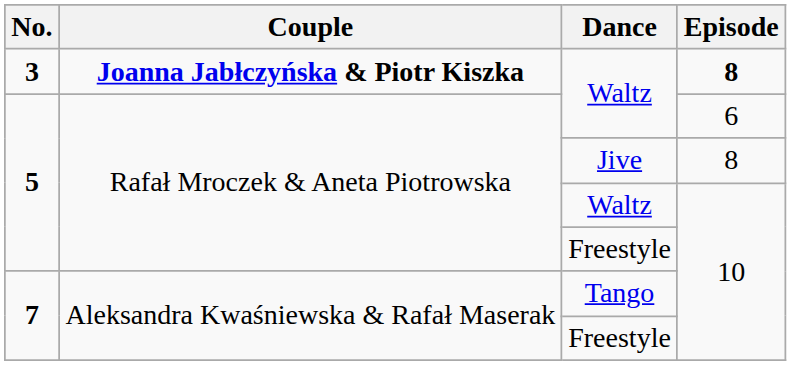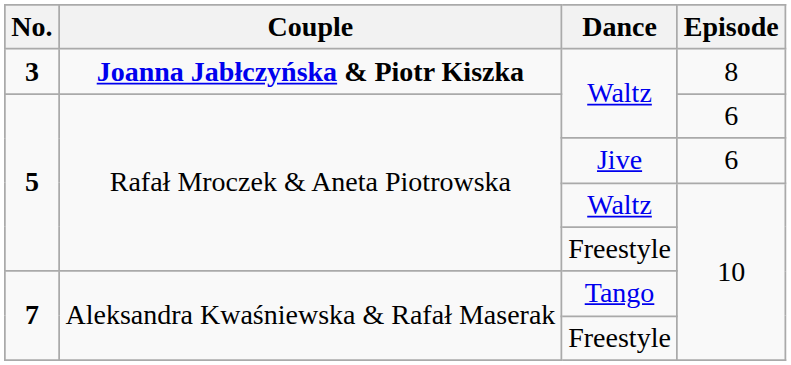3 / Waltz | Episode: bold -> normal
Jive | Episode: 8 -> 6
